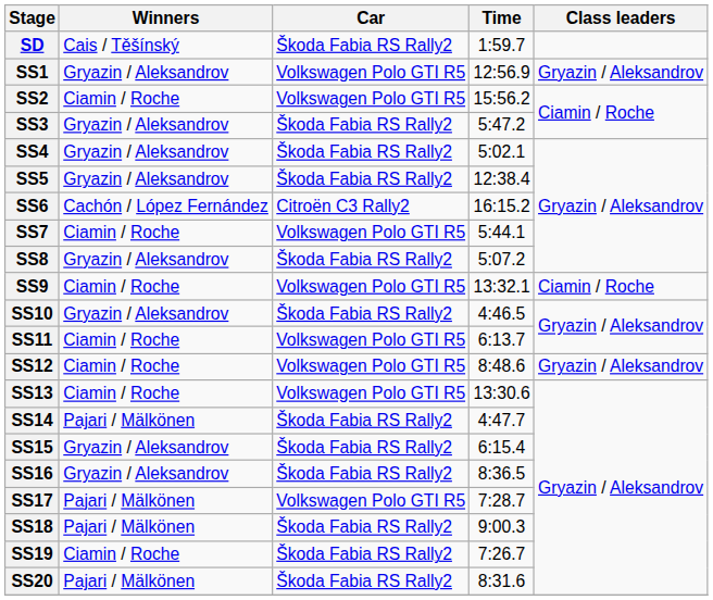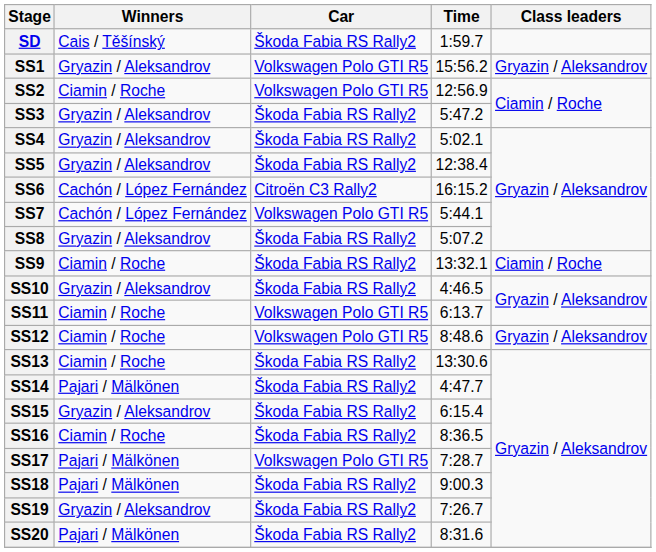SS1 | Time: 12:56.9 -> 15:56.2
SS2 | Time: 15:56.2 -> 12:56.9
SS7 | Winners: Ciamin / Roche -> Cachón / López Fernández
SS9 | Car: Volkswagen Polo GTI R5 -> Škoda Fabia RS Rally2
SS13 | Car: Volkswagen Polo GTI R5 -> Škoda Fabia RS Rally2
SS16 | Winners: Gryazin / Aleksandrov -> Ciamin / Roche
SS19 | Winners: Ciamin / Roche -> Gryazin / Aleksandrov
